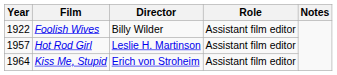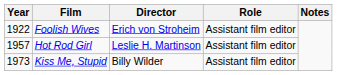Foolish Wives | Director: Billy Wilder -> Erich von Stroheim
Kiss Me, Stupid | Year: 1964 -> 1973
Kiss Me, Stupid | Director: Erich von Stroheim -> Billy Wilder
